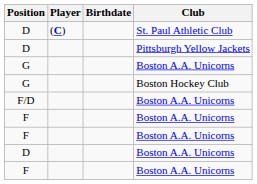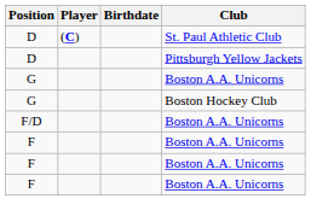- row: D | Boston A.A. Unicorns
